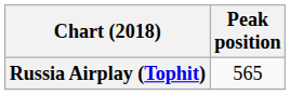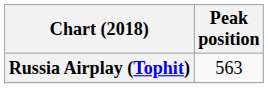Russia Airplay (Tophit) | Peak position: 565 -> 563
